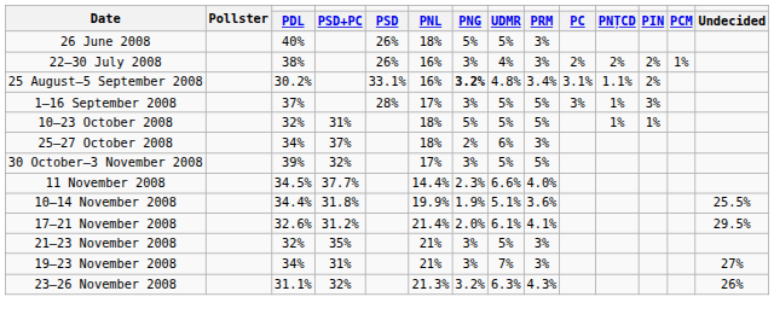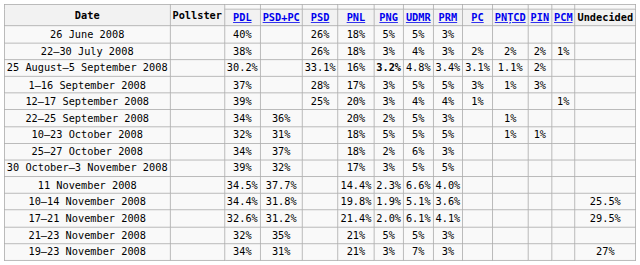22–30 July 2008 | PNL: 16% -> 18%
+ row: 12–17 September 2008 | 39% | 25% | 20% | 3% | 4% | 4% | 1% | 1%
+ row: 22–25 September 2008 | 34% | 36% | 20% | 2% | 5% | 3% | 1%
10–14 November 2008 | PNL: 19.9% -> 19.8%
21–23 November 2008 | PNG: 3% -> 5%
- row: 23–26 November 2008 | 31.1% | 32% | 21.3% | 3.2% | 6.3% | 4.3% | 26%
